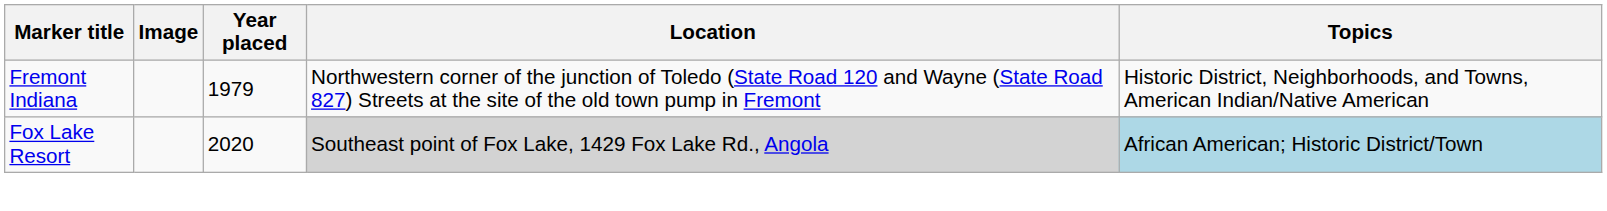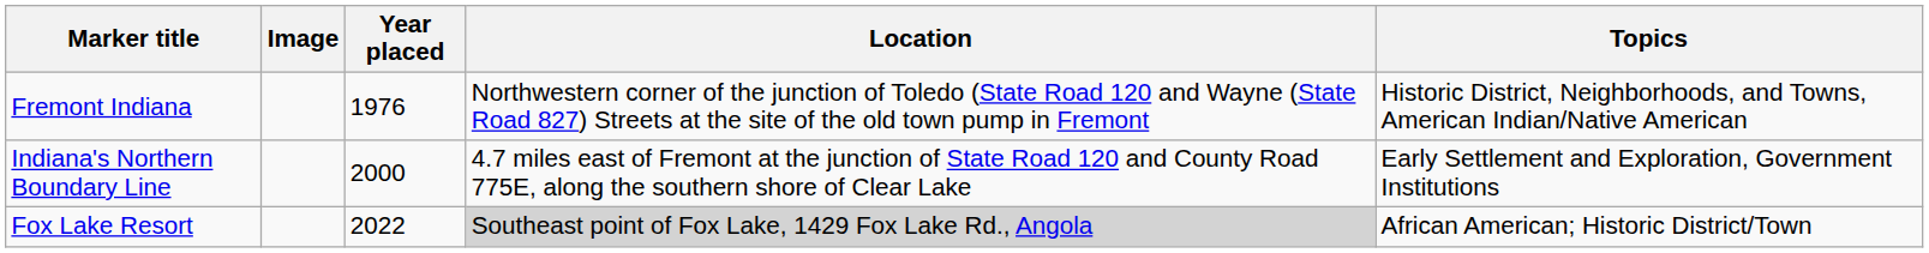Fremont Indiana | Year placed: 1979 -> 1976
+ row: Indiana's Northern Boundary Line | 2000 | 4.7 miles east of Fremont at the junction of State Road 120 and County Road 775E, along the southern shore of Clear Lake | Early Settlement and Exploration, Government Institutions
Fox Lake Resort | Year placed: 2020 -> 2022
Fox Lake Resort | Topics: lightblue background -> no background
